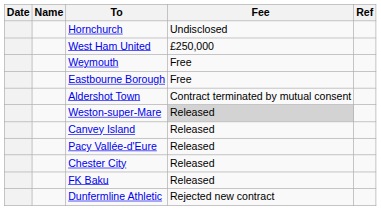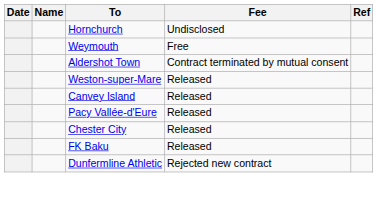- row: West Ham United | £250,000
- row: Eastbourne Borough | Free
Weston-super-Mare | Fee: lightgrey background -> no background
